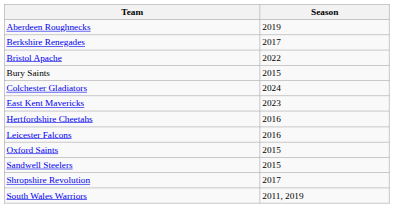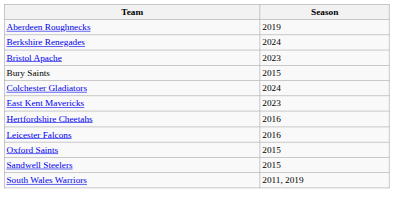Berkshire Renegades | Season: 2017 -> 2024
Bristol Apache | Season: 2022 -> 2023
- row: Shropshire Revolution | 2017
